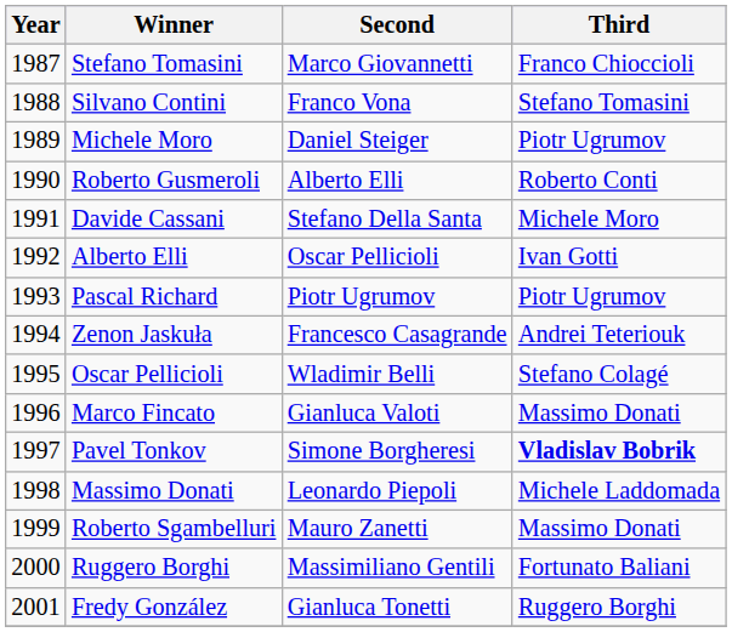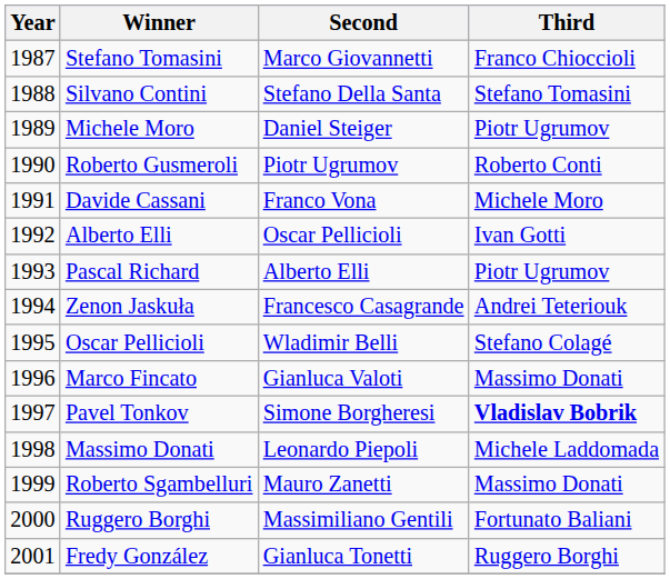Silvano Contini | Second: Franco Vona -> Stefano Della Santa
Roberto Gusmeroli | Second: Alberto Elli -> Piotr Ugrumov
Davide Cassani | Second: Stefano Della Santa -> Franco Vona
Pascal Richard | Second: Piotr Ugrumov -> Alberto Elli
